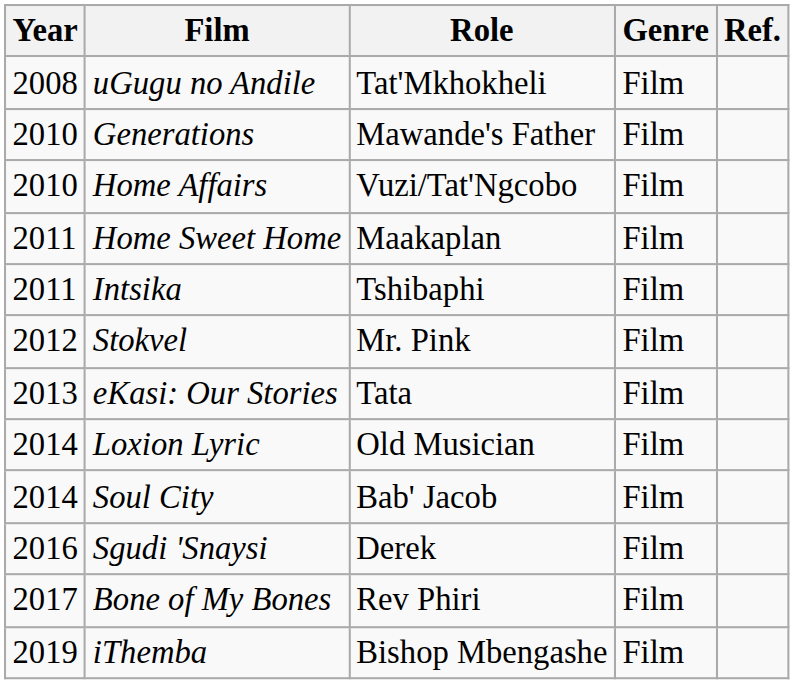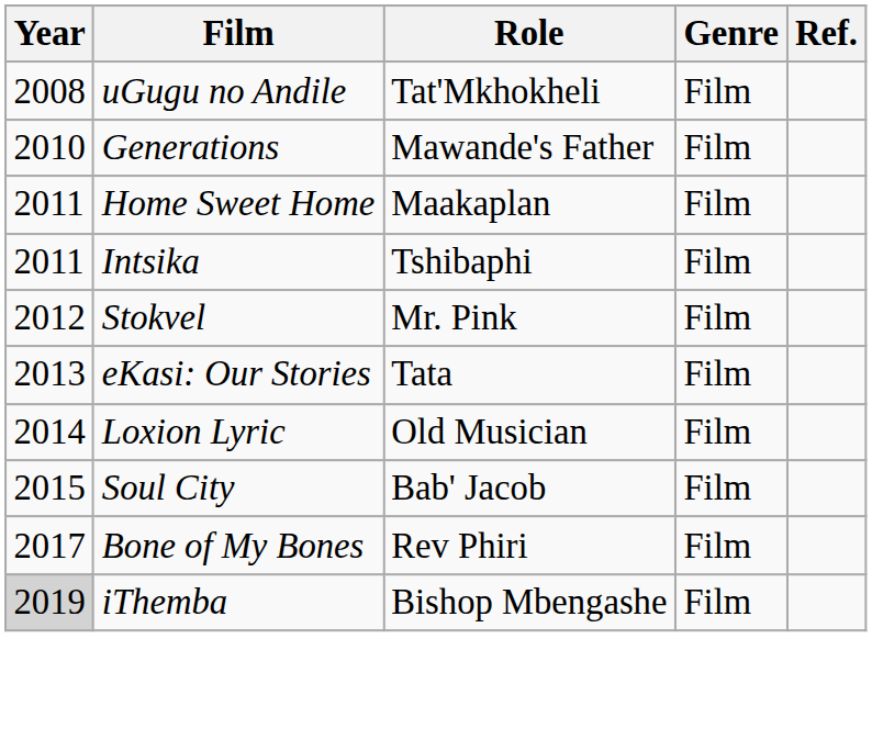- row: 2010 | Home Affairs | Vuzi/Tat'Ngcobo | Film
Soul City | Year: 2014 -> 2015
- row: 2016 | Sgudi 'Snaysi | Derek | Film
iThemba | Year: no background -> lightgrey background
